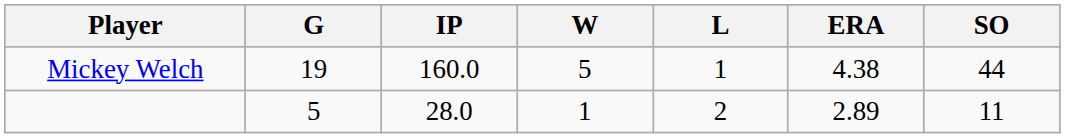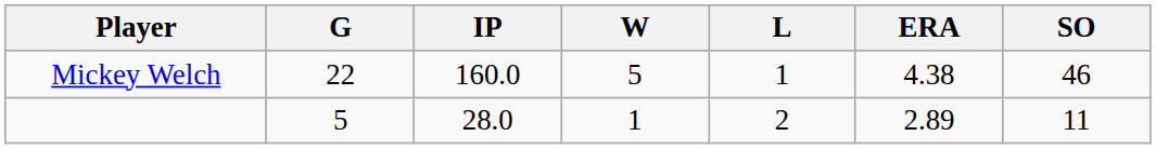Mickey Welch | G: 19 -> 22
Mickey Welch | SO: 44 -> 46
